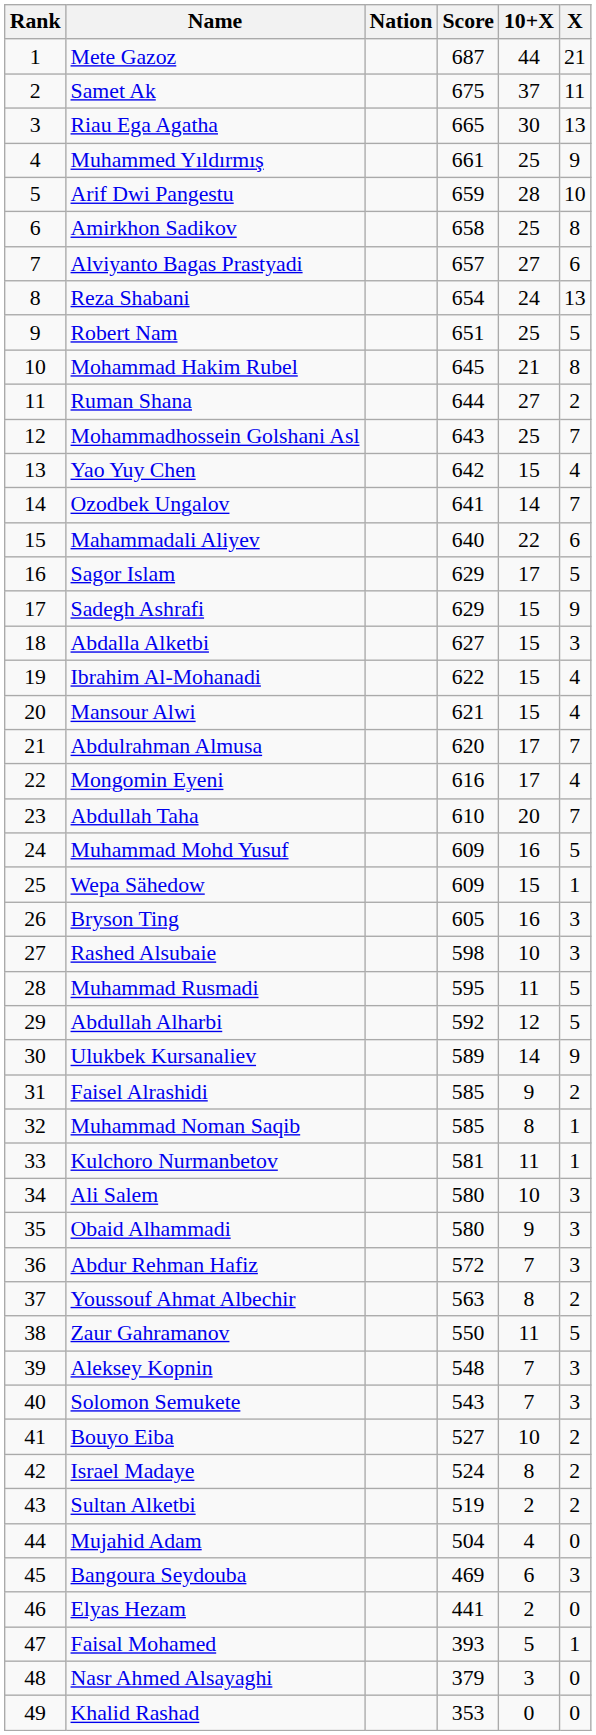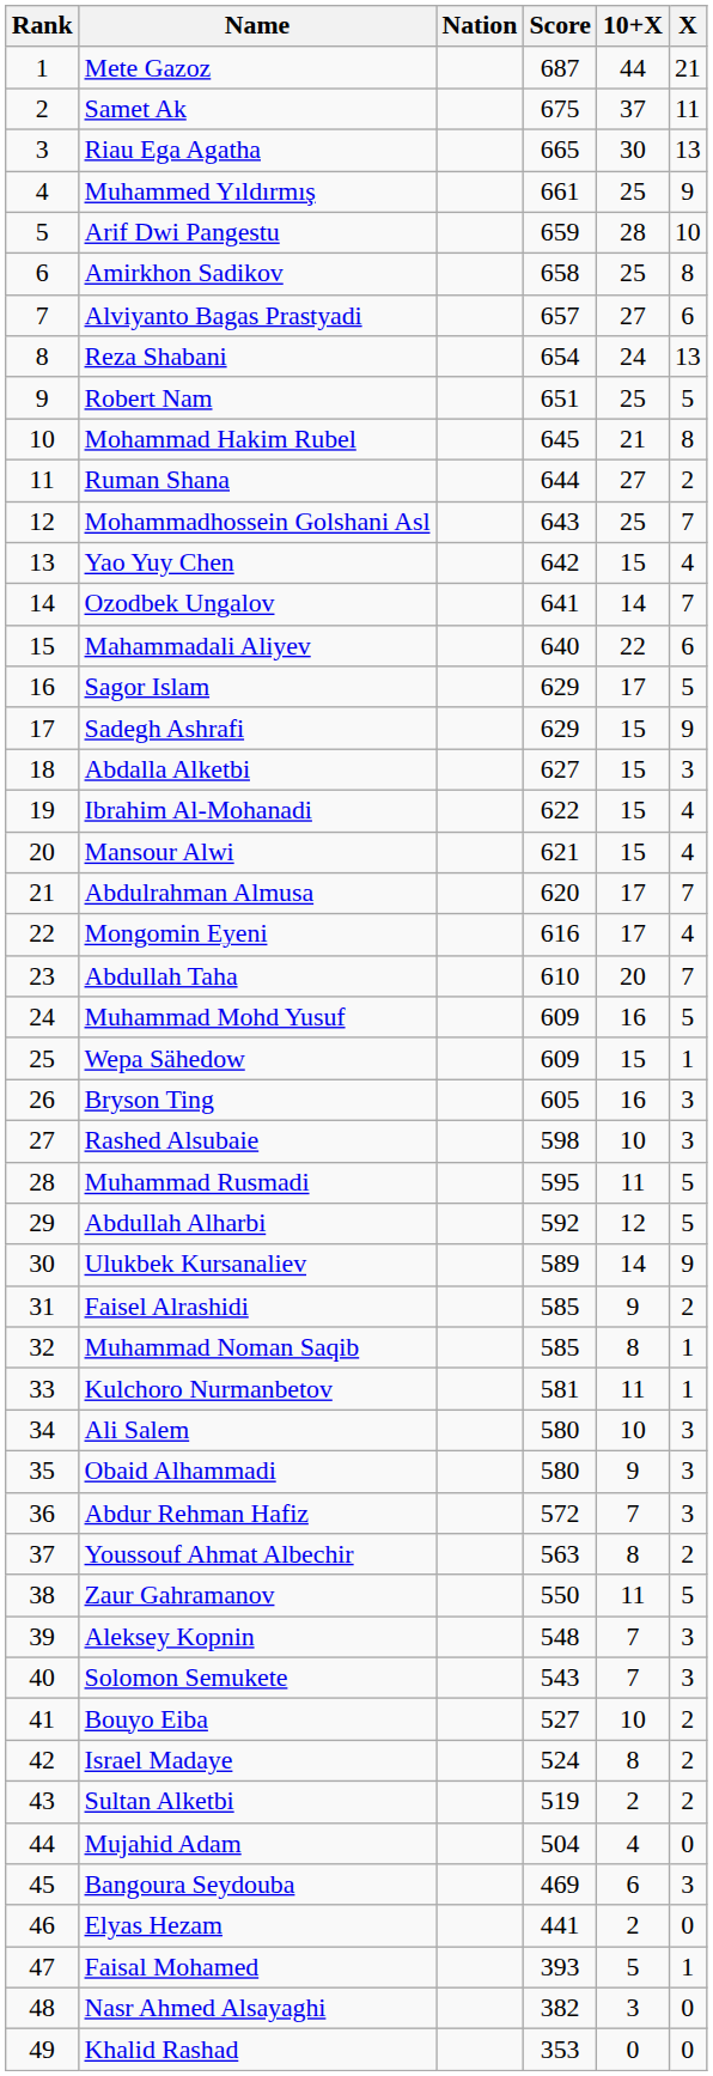Nasr Ahmed Alsayaghi | Score: 379 -> 382
